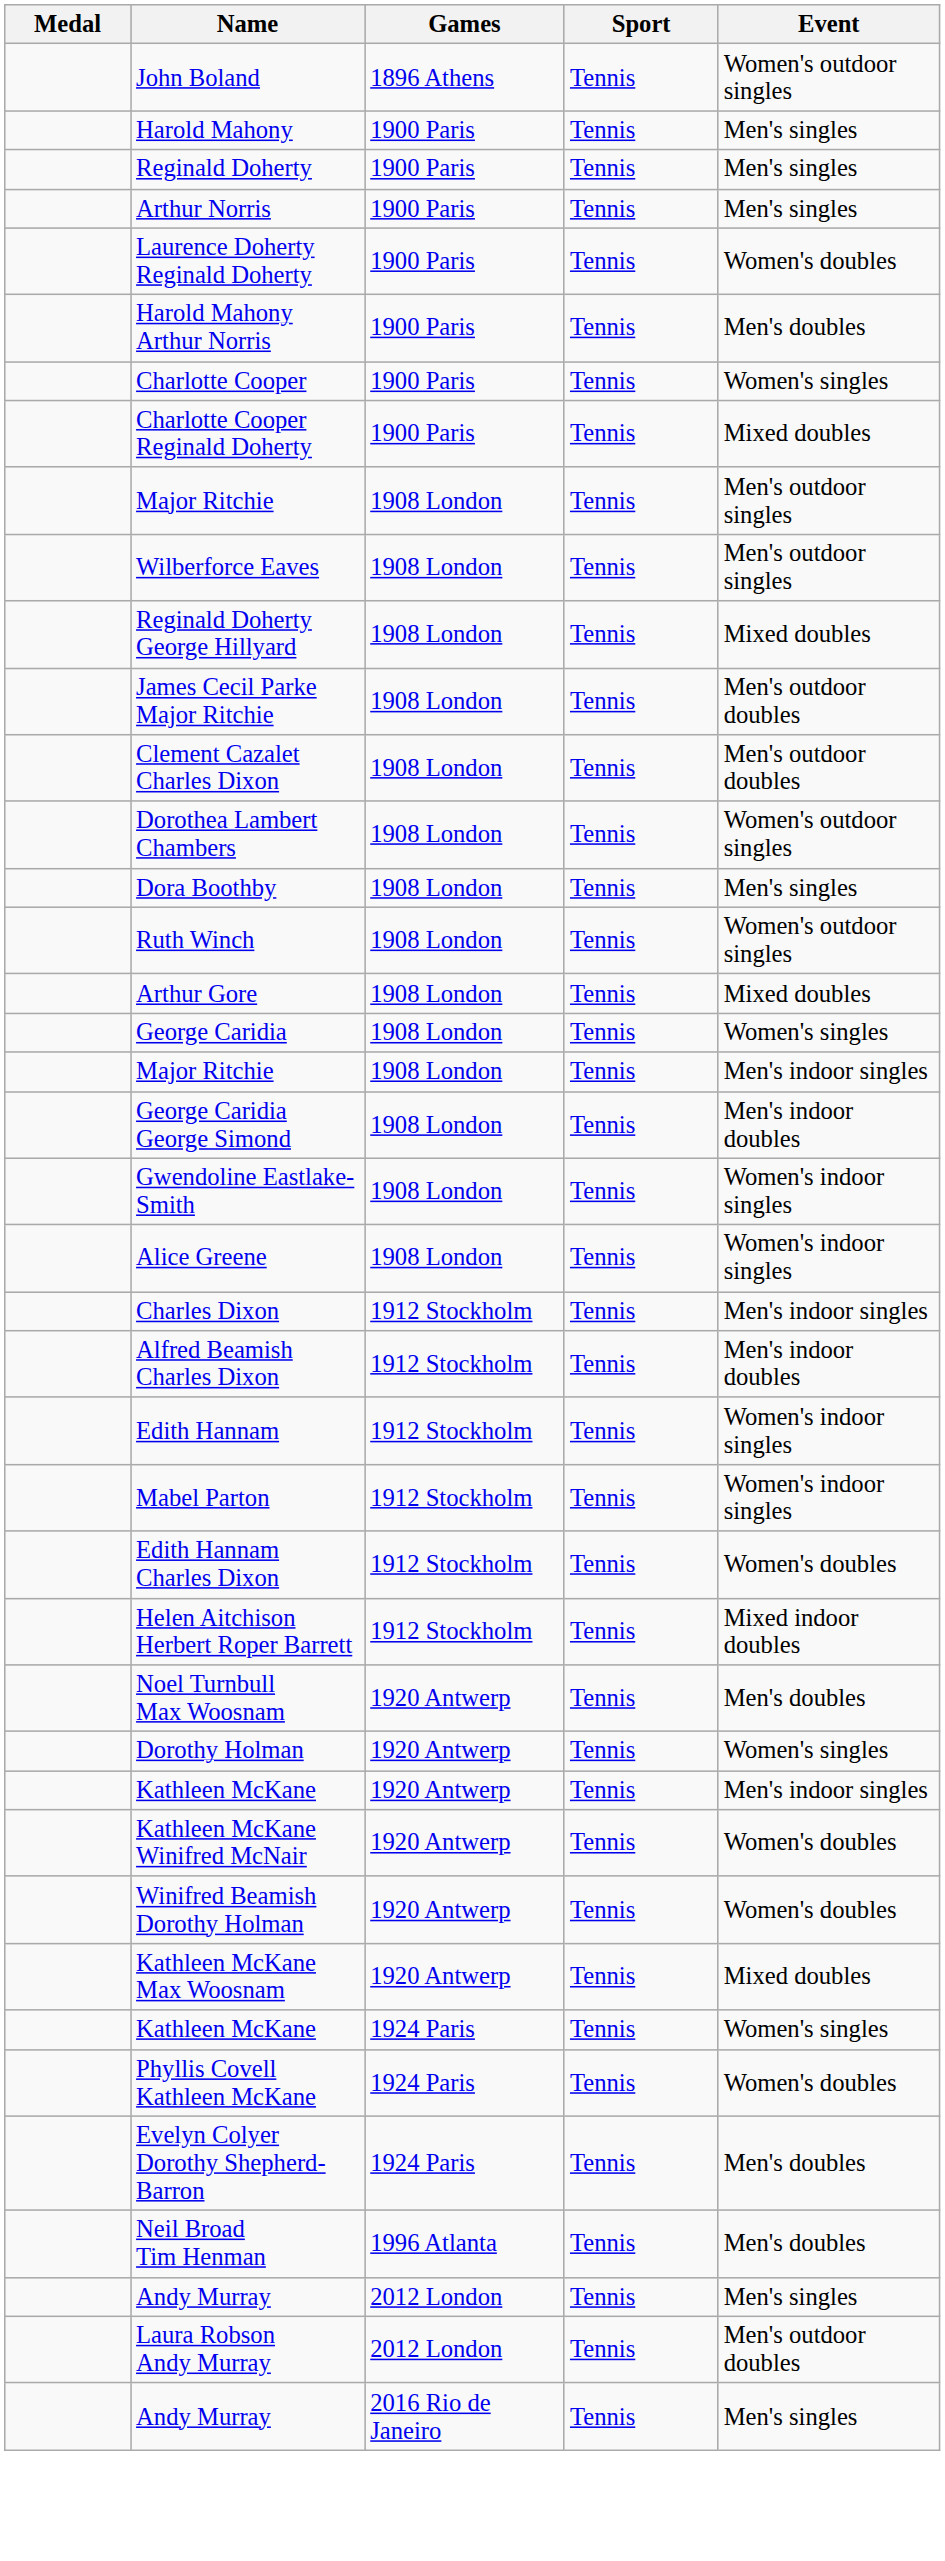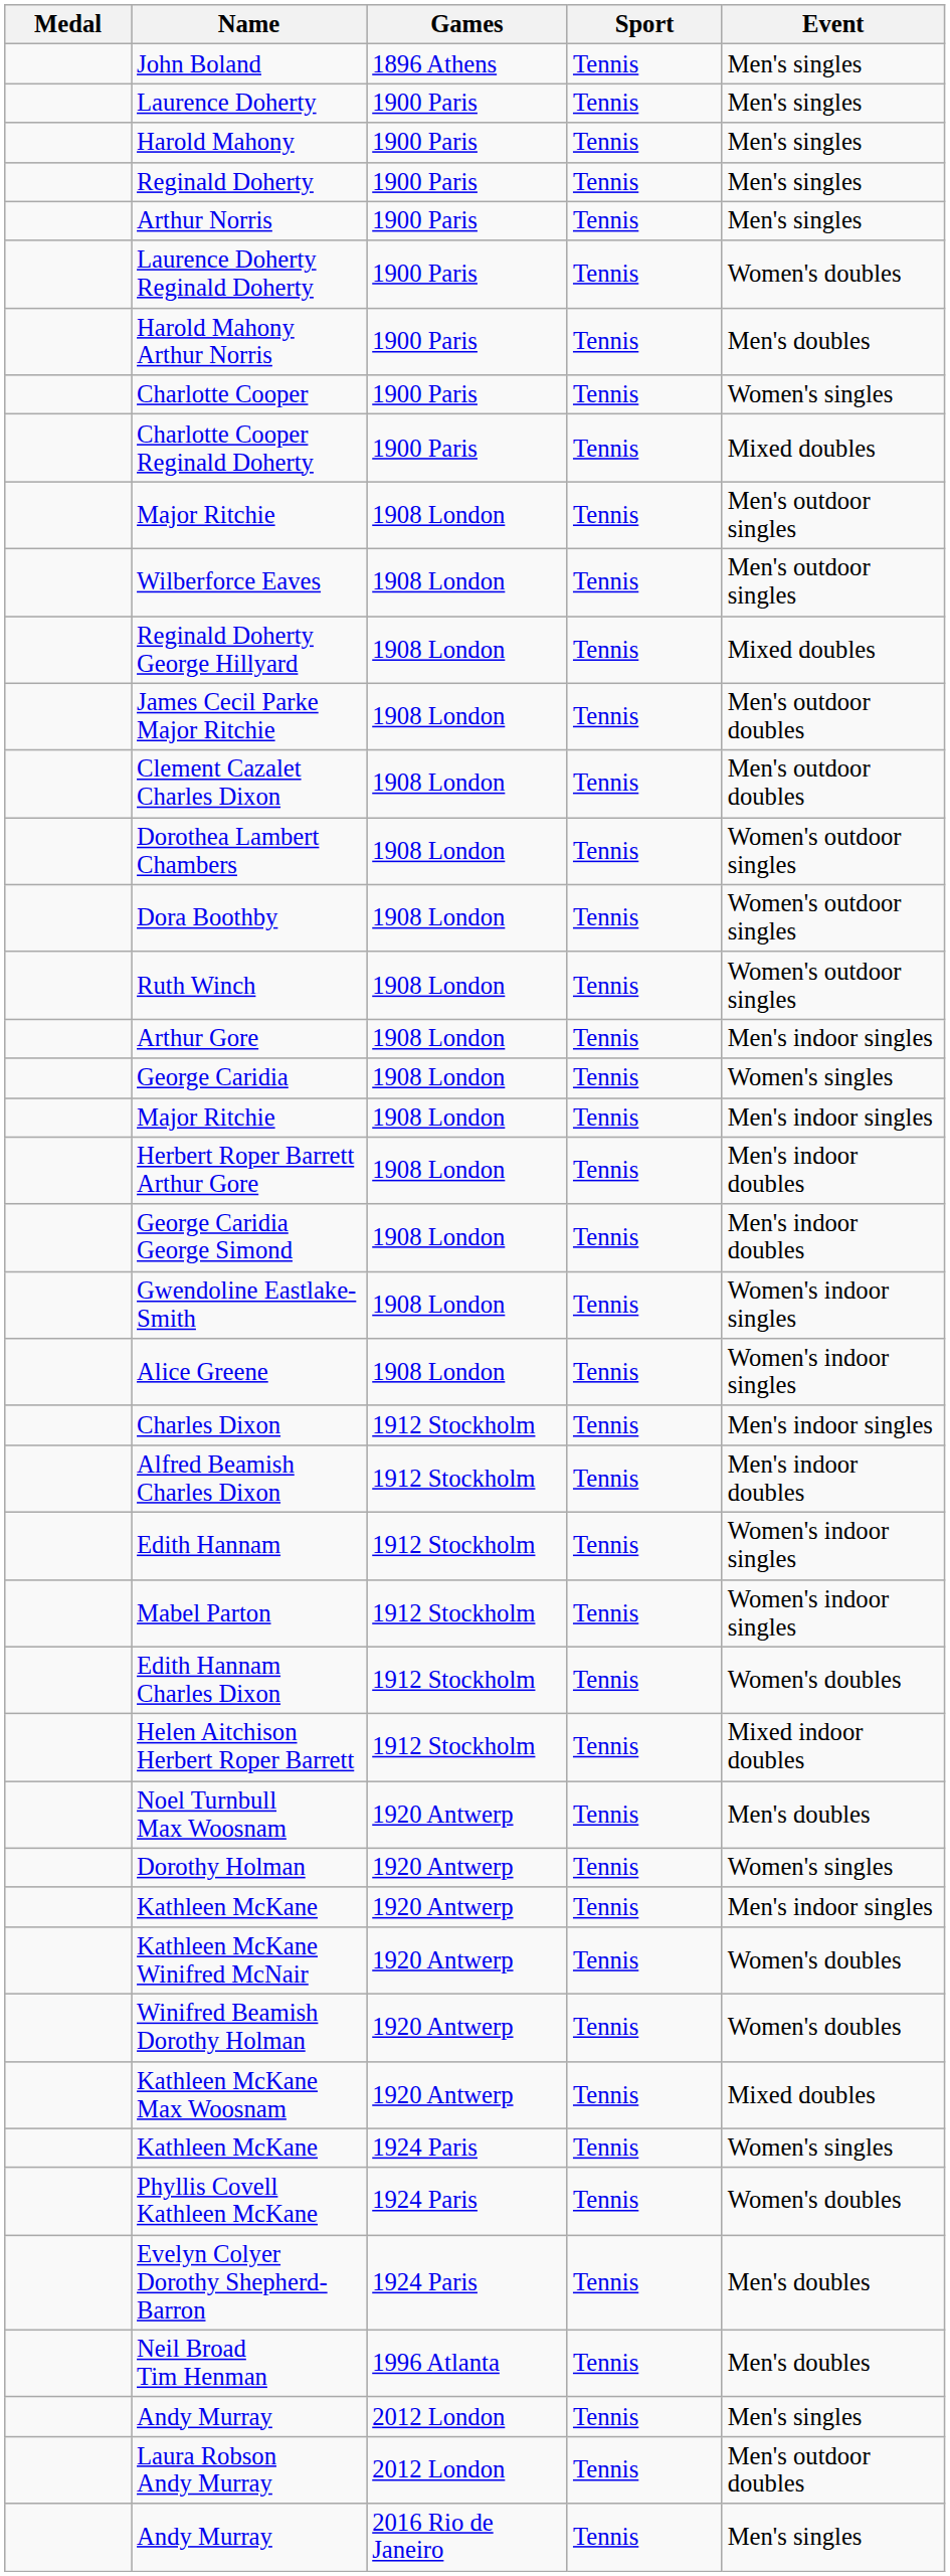John Boland | Event: Women's outdoor singles -> Men's singles
+ row: Laurence Doherty | 1900 Paris | Tennis | Men's singles
Dora Boothby | Event: Men's singles -> Women's outdoor singles
Arthur Gore | Event: Mixed doubles -> Men's indoor singles
+ row: Herbert Roper Barrett Arthur Gore | 1908 London | Tennis | Men's indoor doubles
